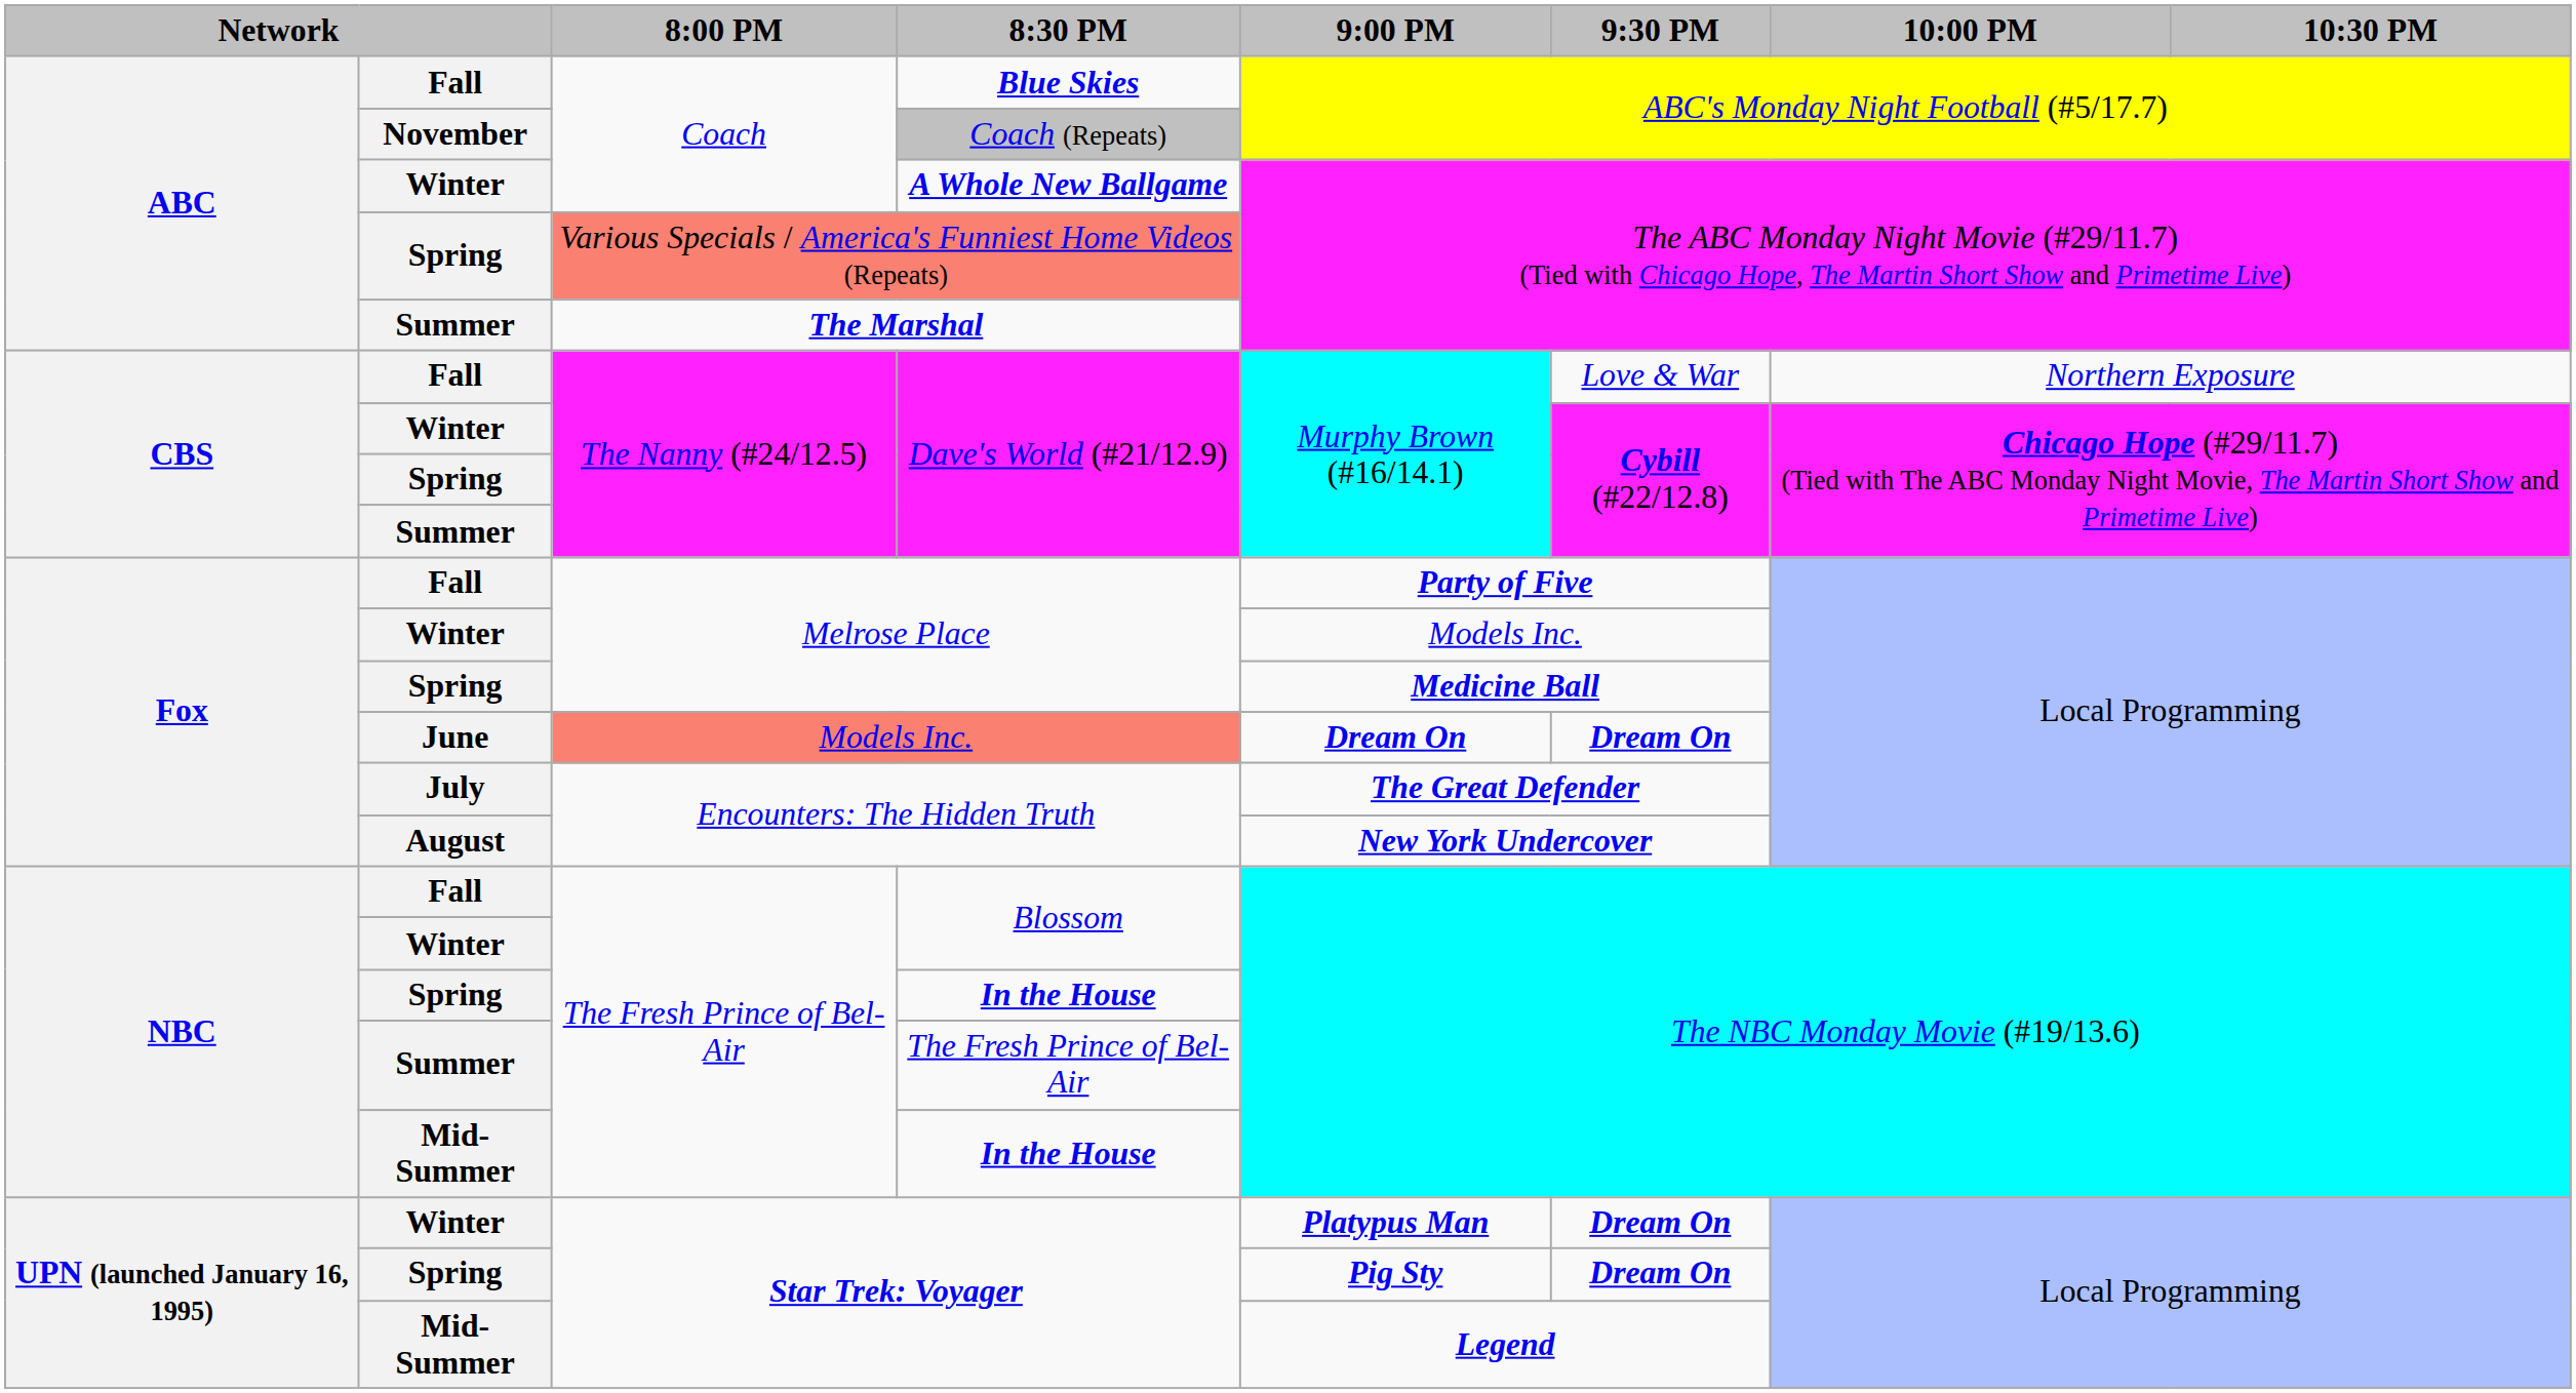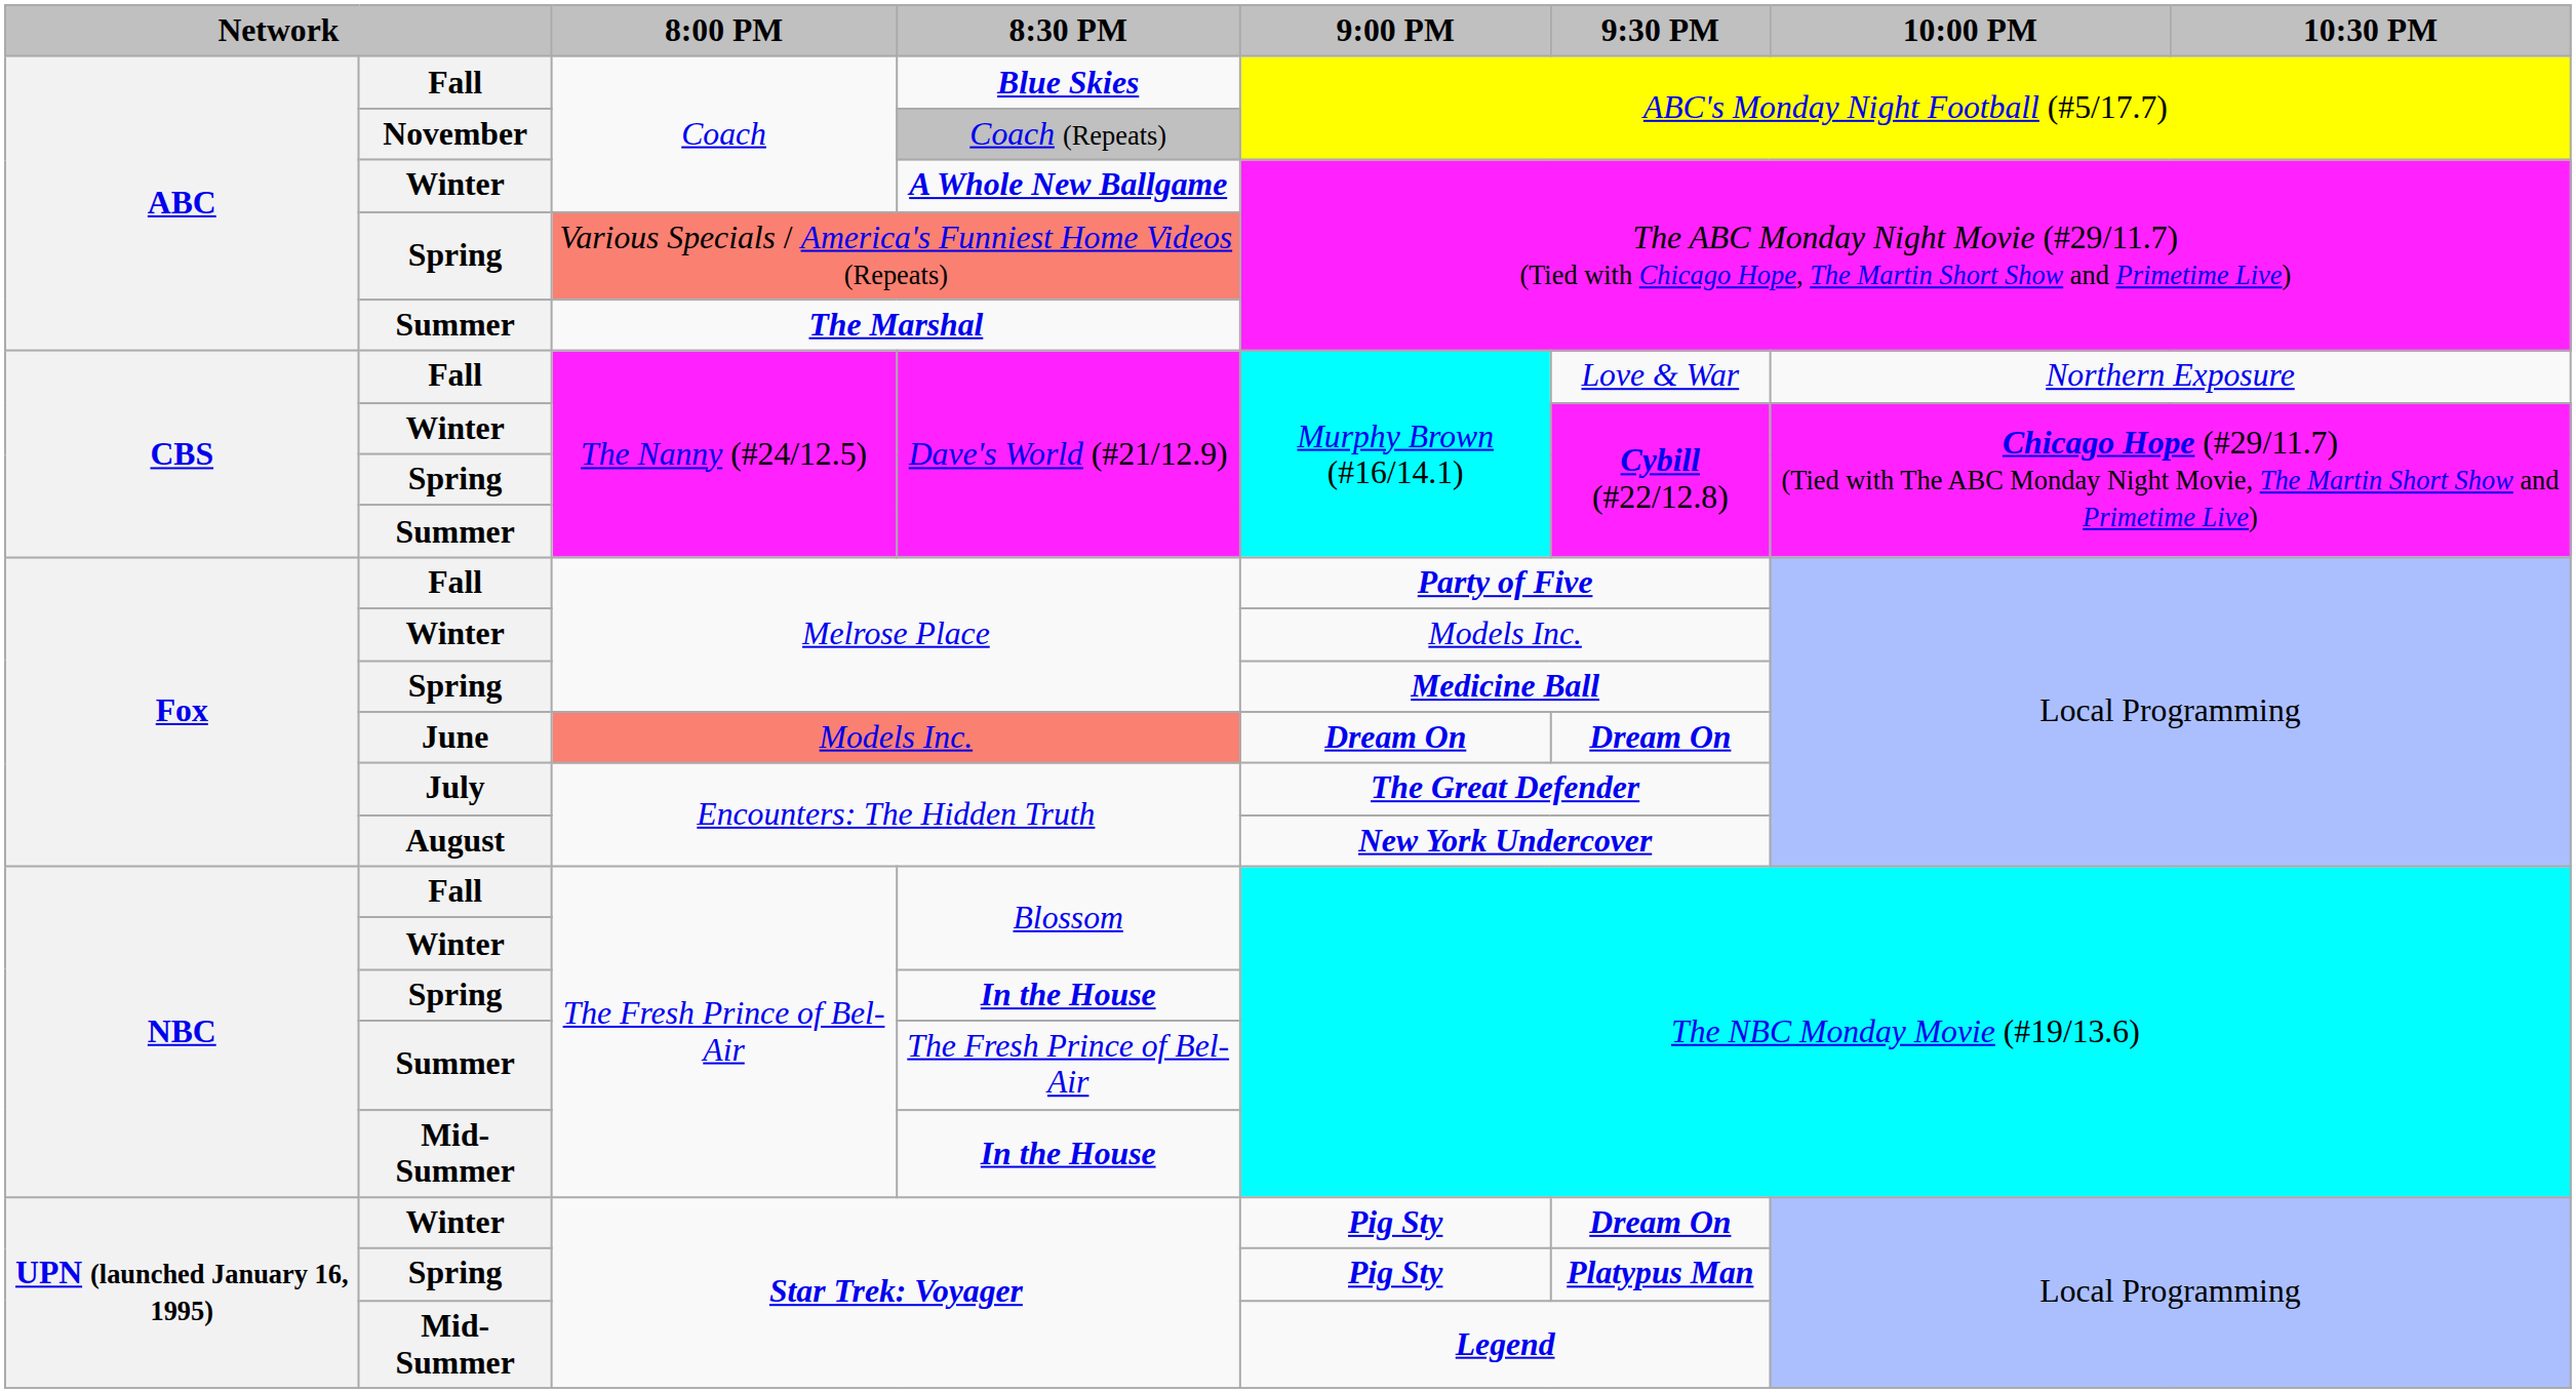Winter / Star Trek: Voyager | 9:00 PM: Platypus Man -> Pig Sty
Spring / Star Trek: Voyager | 9:30 PM: Dream On -> Platypus Man
